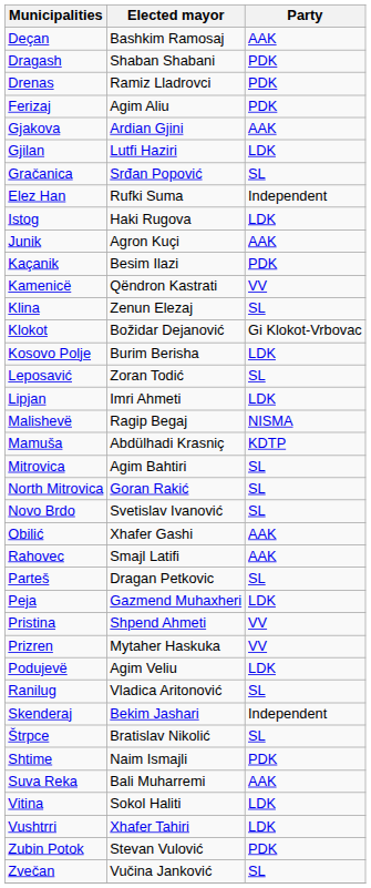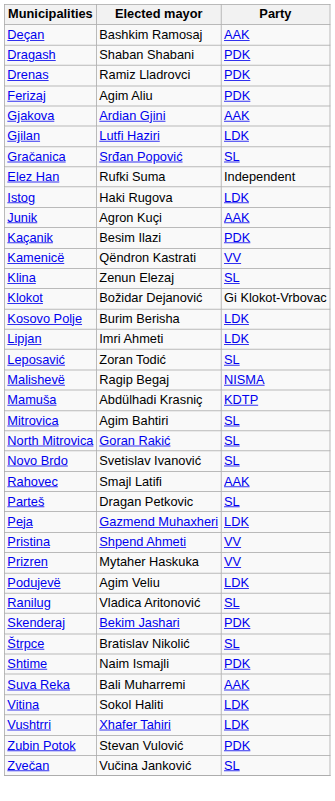rows swapped: Leposavić <-> Lipjan
- row: Obilić | Xhafer Gashi | AAK
Skenderaj | Party: Independent -> PDK
